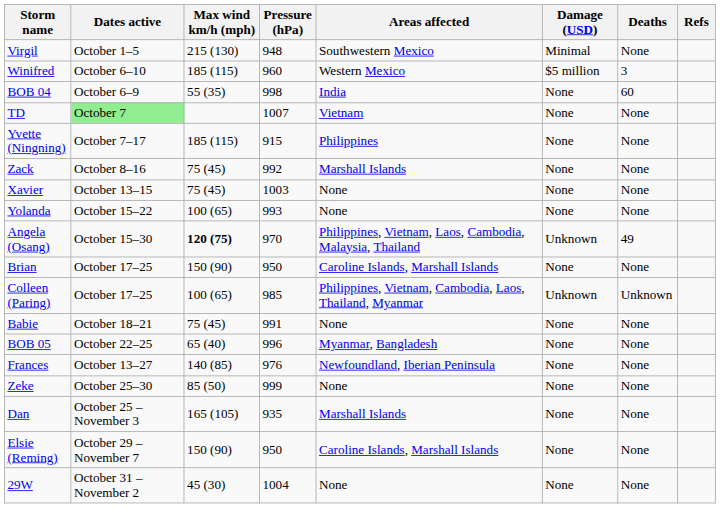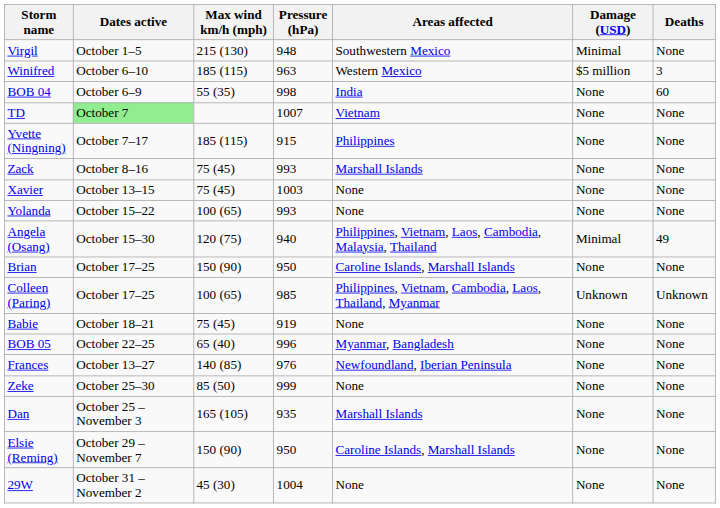- column: Refs
Winifred | Pressure (hPa): 960 -> 963
Zack | Pressure (hPa): 992 -> 993
Angela (Osang) | Max wind km/h (mph): bold -> normal
Angela (Osang) | Pressure (hPa): 970 -> 940
Angela (Osang) | Damage (USD): Unknown -> Minimal
Babie | Pressure (hPa): 991 -> 919
